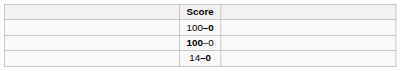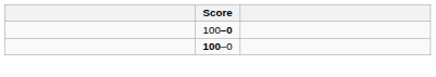- row: 14–0
